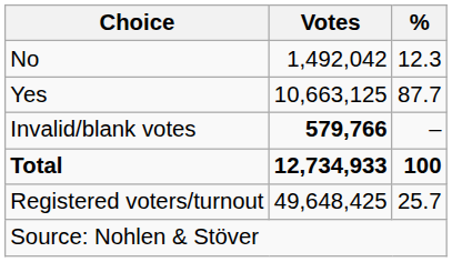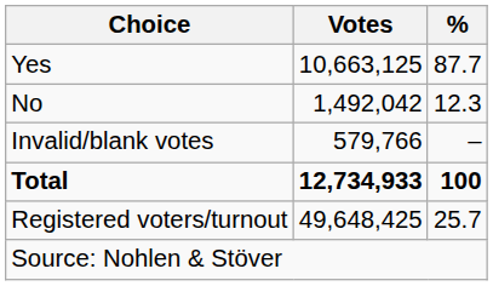rows swapped: Yes <-> No
Invalid/blank votes | Votes: bold -> normal
